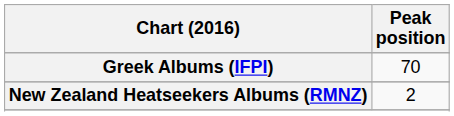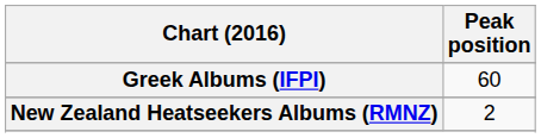Greek Albums (IFPI) | Peak position: 70 -> 60
